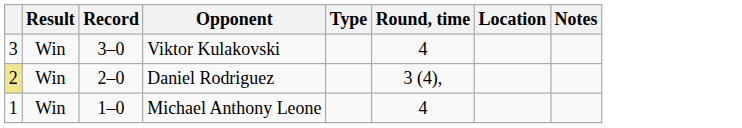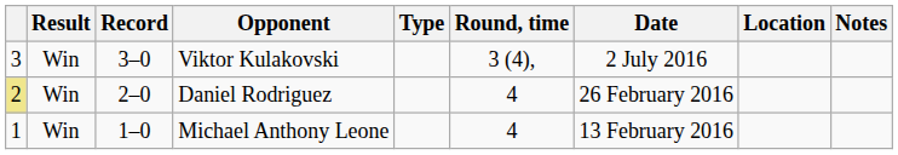+ column: Date | 2 July 2016 | 26 February 2016 | 13 February 2016
Viktor Kulakovski | Round, time: 4 -> 3 (4),
Daniel Rodriguez | Round, time: 3 (4), -> 4
